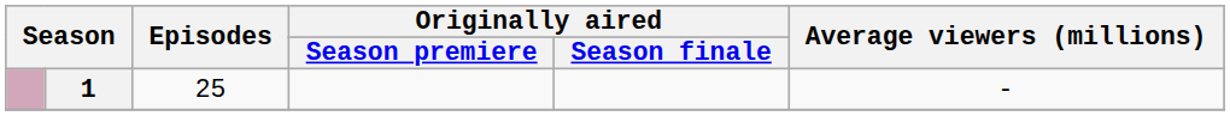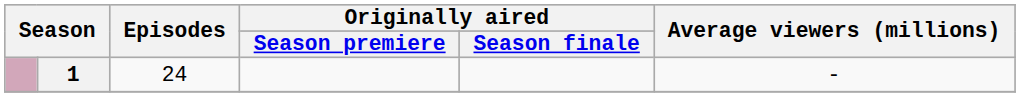1 | Episodes: 25 -> 24
